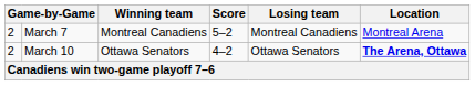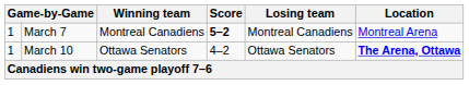March 7 | column 1: 2 -> 1
March 7 | Score: normal -> bold
March 10 | column 1: 2 -> 1
